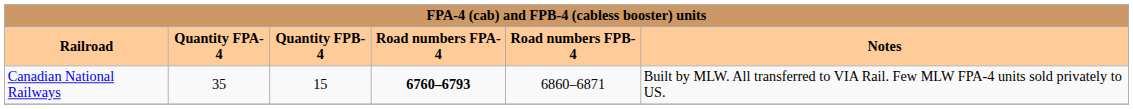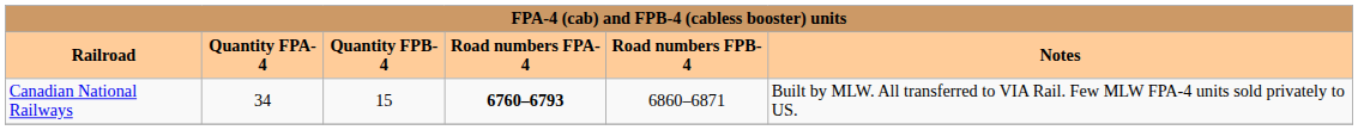Canadian National Railways | Quantity FPA-4: 35 -> 34
